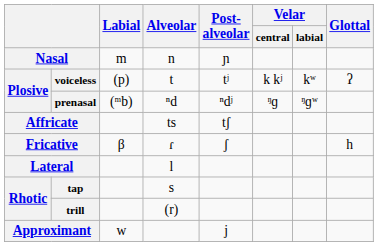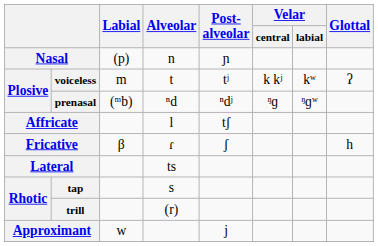Nasal | Labial: m -> (p)
voiceless | Labial: (p) -> m
Affricate | Alveolar: ts -> l
Lateral | Alveolar: l -> ts
